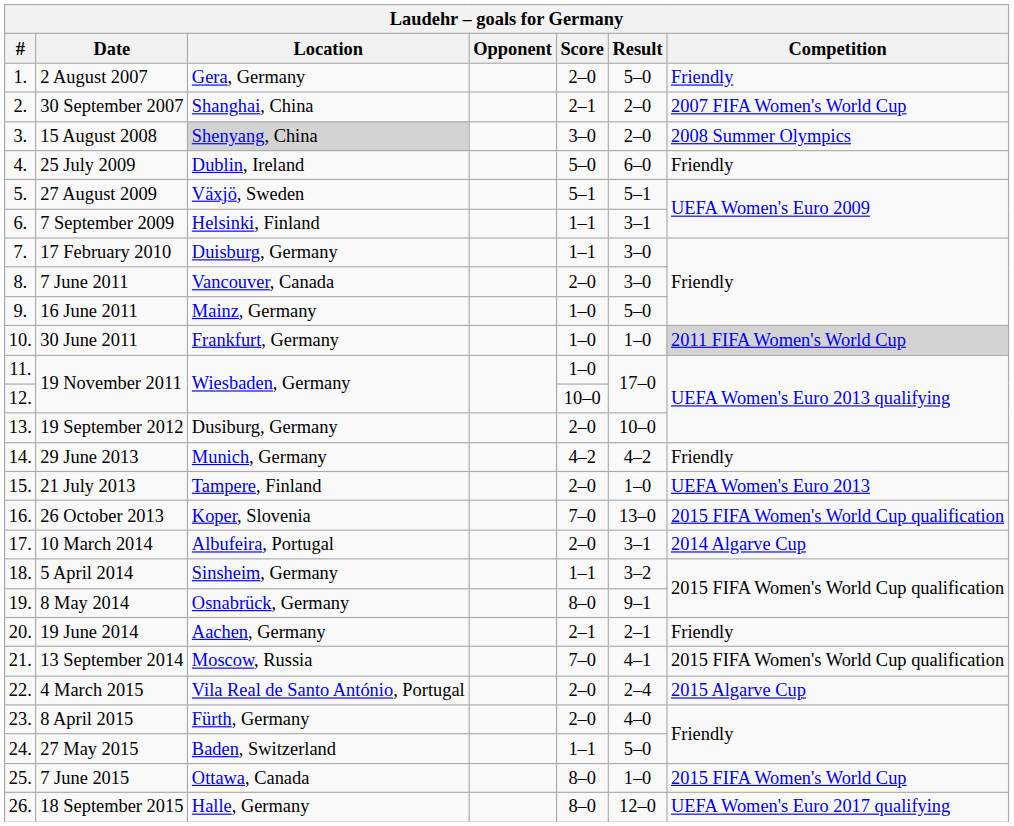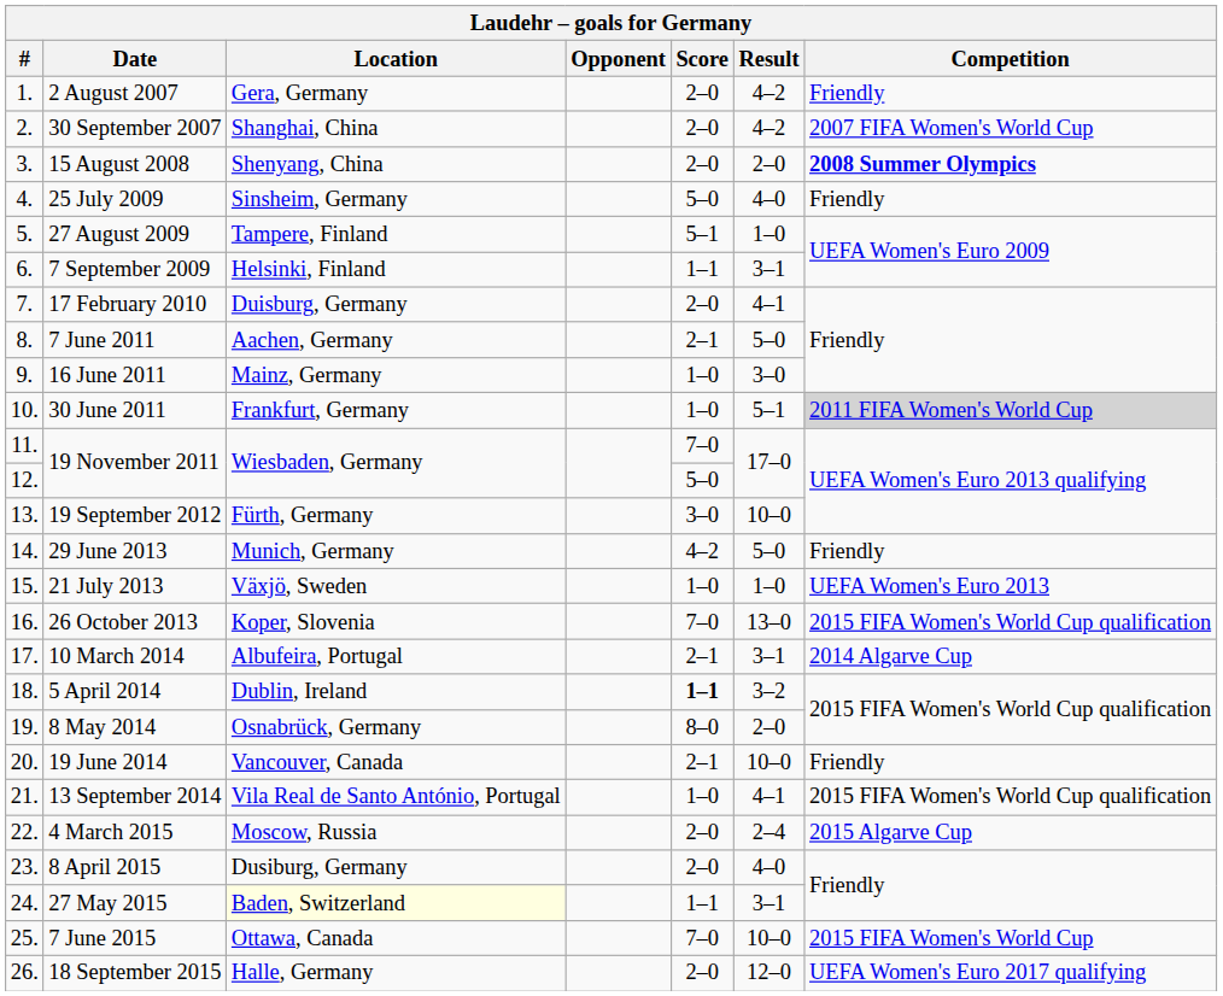2 August 2007 | Result: 5–0 -> 4–2
30 September 2007 | Score: 2–1 -> 2–0
30 September 2007 | Result: 2–0 -> 4–2
15 August 2008 | Location: lightgrey background -> no background
15 August 2008 | Score: 3–0 -> 2–0
15 August 2008 | Competition: normal -> bold
25 July 2009 | Location: Dublin, Ireland -> Sinsheim, Germany
25 July 2009 | Result: 6–0 -> 4–0
27 August 2009 | Location: Växjö, Sweden -> Tampere, Finland
27 August 2009 | Result: 5–1 -> 1–0
17 February 2010 | Score: 1–1 -> 2–0
17 February 2010 | Result: 3–0 -> 4–1
7 June 2011 | Location: Vancouver, Canada -> Aachen, Germany
7 June 2011 | Score: 2–0 -> 2–1
7 June 2011 | Result: 3–0 -> 5–0
16 June 2011 | Result: 5–0 -> 3–0
30 June 2011 | Result: 1–0 -> 5–1
11. / 19 November 2011 | Score: 1–0 -> 7–0
12. / 19 November 2011 | Score: 10–0 -> 5–0
19 September 2012 | Location: Dusiburg, Germany -> Fürth, Germany
19 September 2012 | Score: 2–0 -> 3–0
29 June 2013 | Result: 4–2 -> 5–0
21 July 2013 | Location: Tampere, Finland -> Växjö, Sweden
21 July 2013 | Score: 2–0 -> 1–0
10 March 2014 | Score: 2–0 -> 2–1
5 April 2014 | Location: Sinsheim, Germany -> Dublin, Ireland
5 April 2014 | Score: normal -> bold
8 May 2014 | Result: 9–1 -> 2–0
19 June 2014 | Location: Aachen, Germany -> Vancouver, Canada
19 June 2014 | Result: 2–1 -> 10–0
13 September 2014 | Location: Moscow, Russia -> Vila Real de Santo António, Portugal
13 September 2014 | Score: 7–0 -> 1–0
4 March 2015 | Location: Vila Real de Santo António, Portugal -> Moscow, Russia
8 April 2015 | Location: Fürth, Germany -> Dusiburg, Germany
27 May 2015 | Location: no background -> lightyellow background
27 May 2015 | Result: 5–0 -> 3–1
7 June 2015 | Score: 8–0 -> 7–0
7 June 2015 | Result: 1–0 -> 10–0
18 September 2015 | Score: 8–0 -> 2–0
